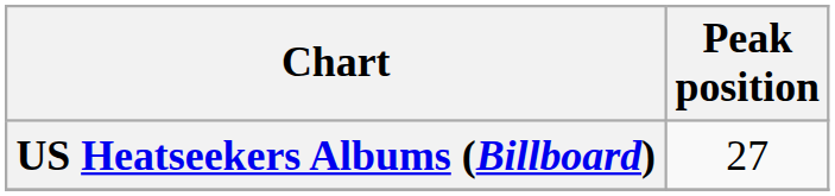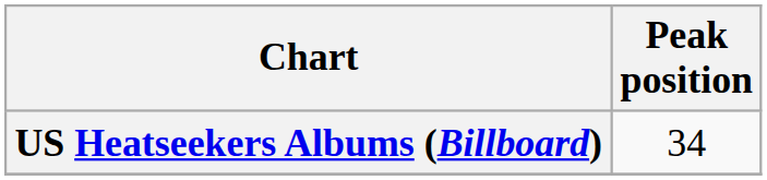US Heatseekers Albums (Billboard) | Peak position: 27 -> 34
